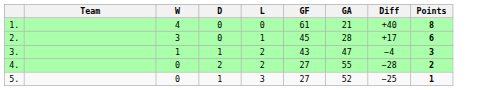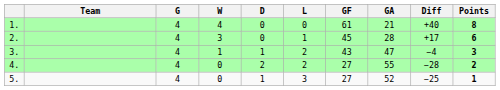+ column: G | 4 | 4 | 4 | 4 | 4
